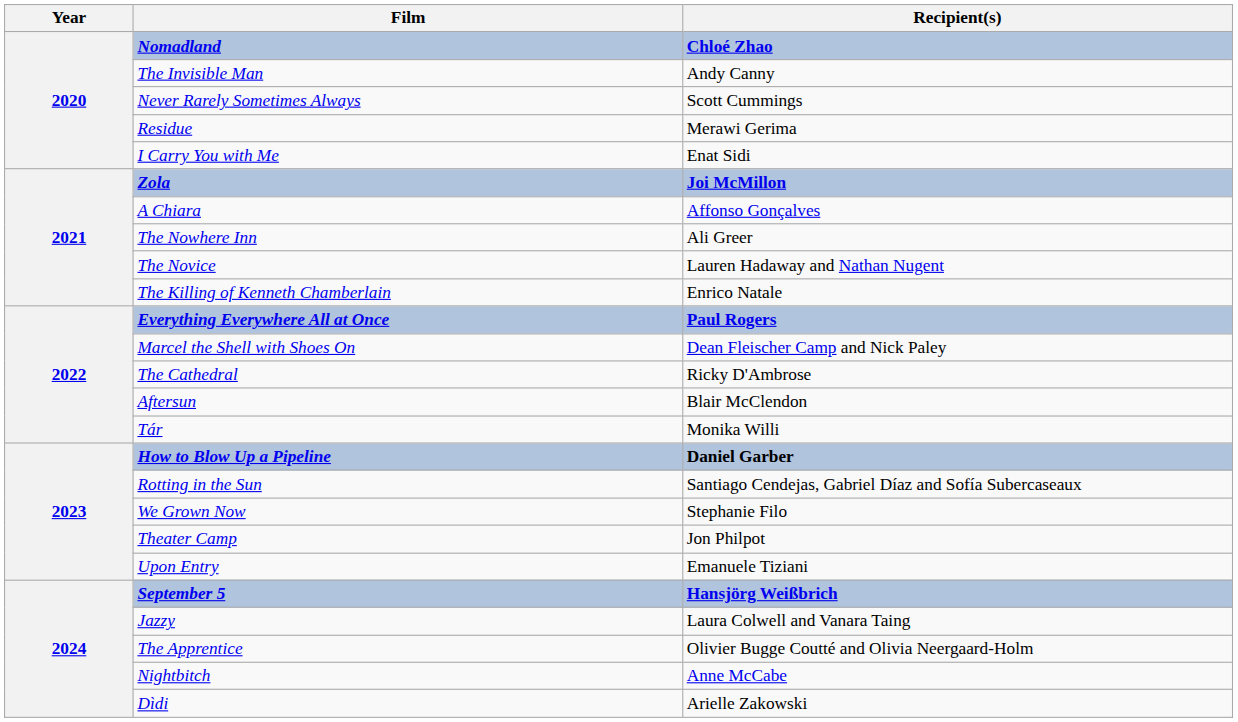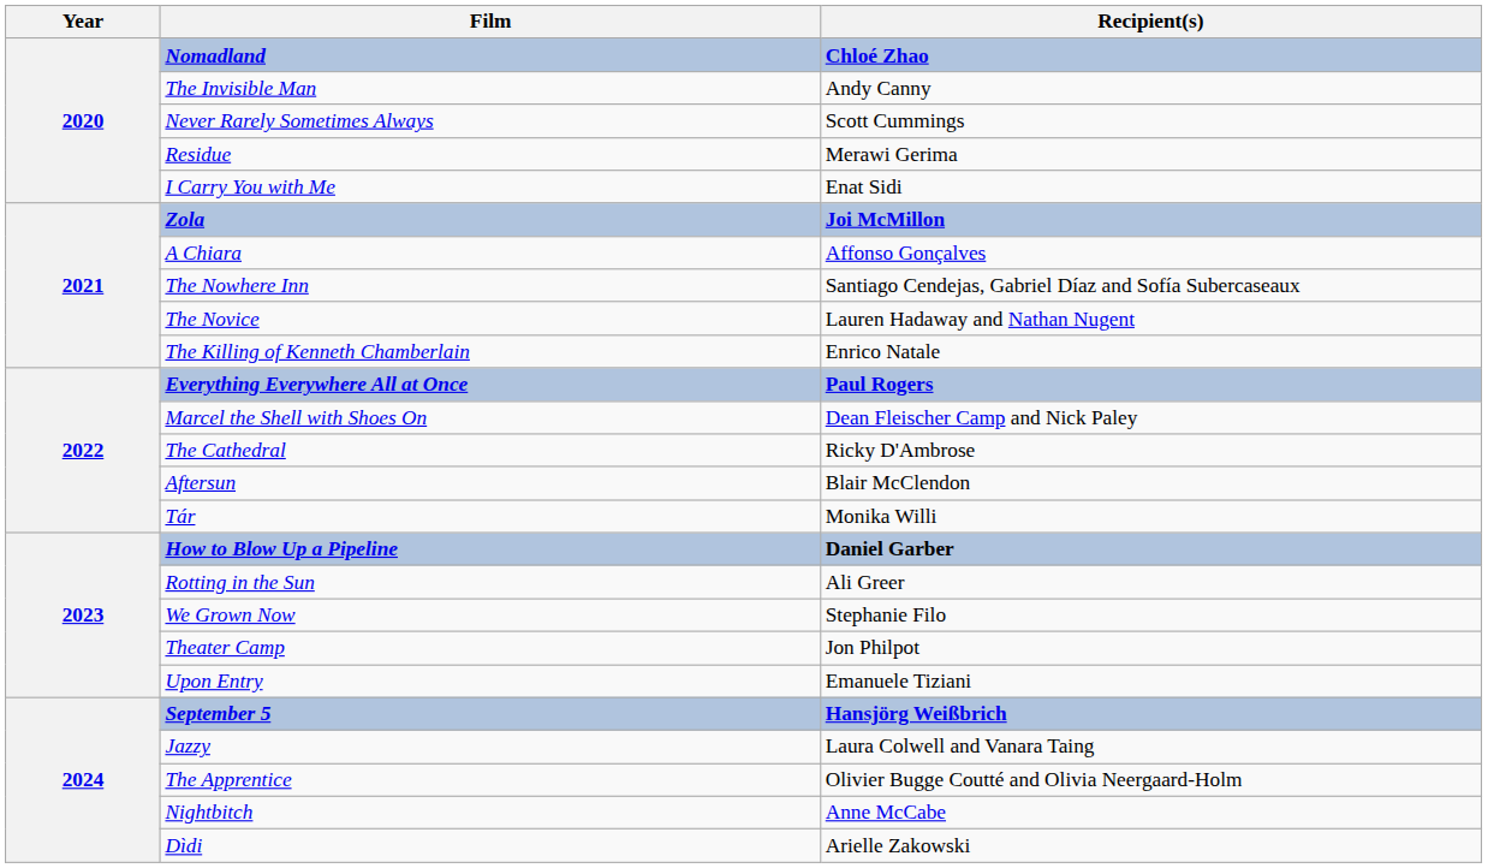The Nowhere Inn | Recipient(s): Ali Greer -> Santiago Cendejas, Gabriel Díaz and Sofía Subercaseaux
Rotting in the Sun | Recipient(s): Santiago Cendejas, Gabriel Díaz and Sofía Subercaseaux -> Ali Greer
